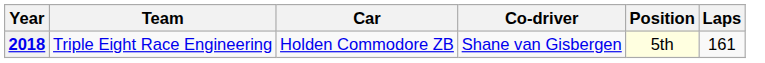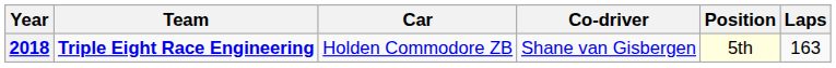2018 | Team: normal -> bold
2018 | Laps: 161 -> 163
